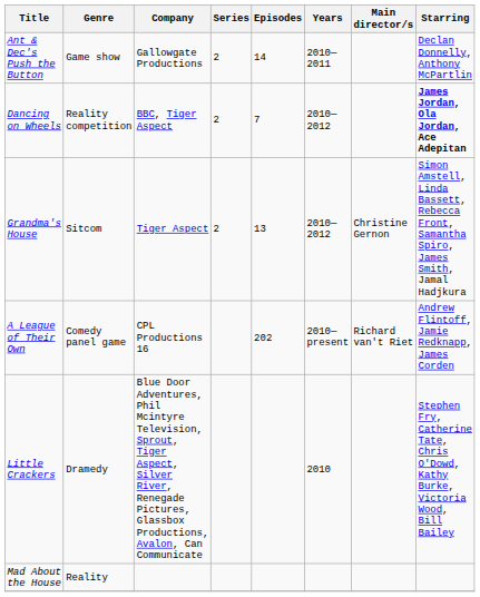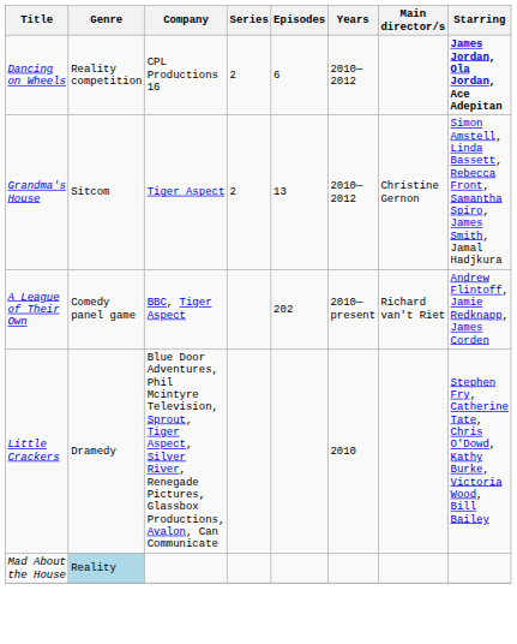- row: Ant & Dec's Push the Button | Game show | Gallowgate Productions | 2 | 14 | 2010—2011 | Declan Donnelly, Anthony McPartlin
Dancing on Wheels | Company: BBC, Tiger Aspect -> CPL Productions 16
Dancing on Wheels | Episodes: 7 -> 6
A League of Their Own | Company: CPL Productions 16 -> BBC, Tiger Aspect
Mad About the House | Genre: no background -> lightblue background
